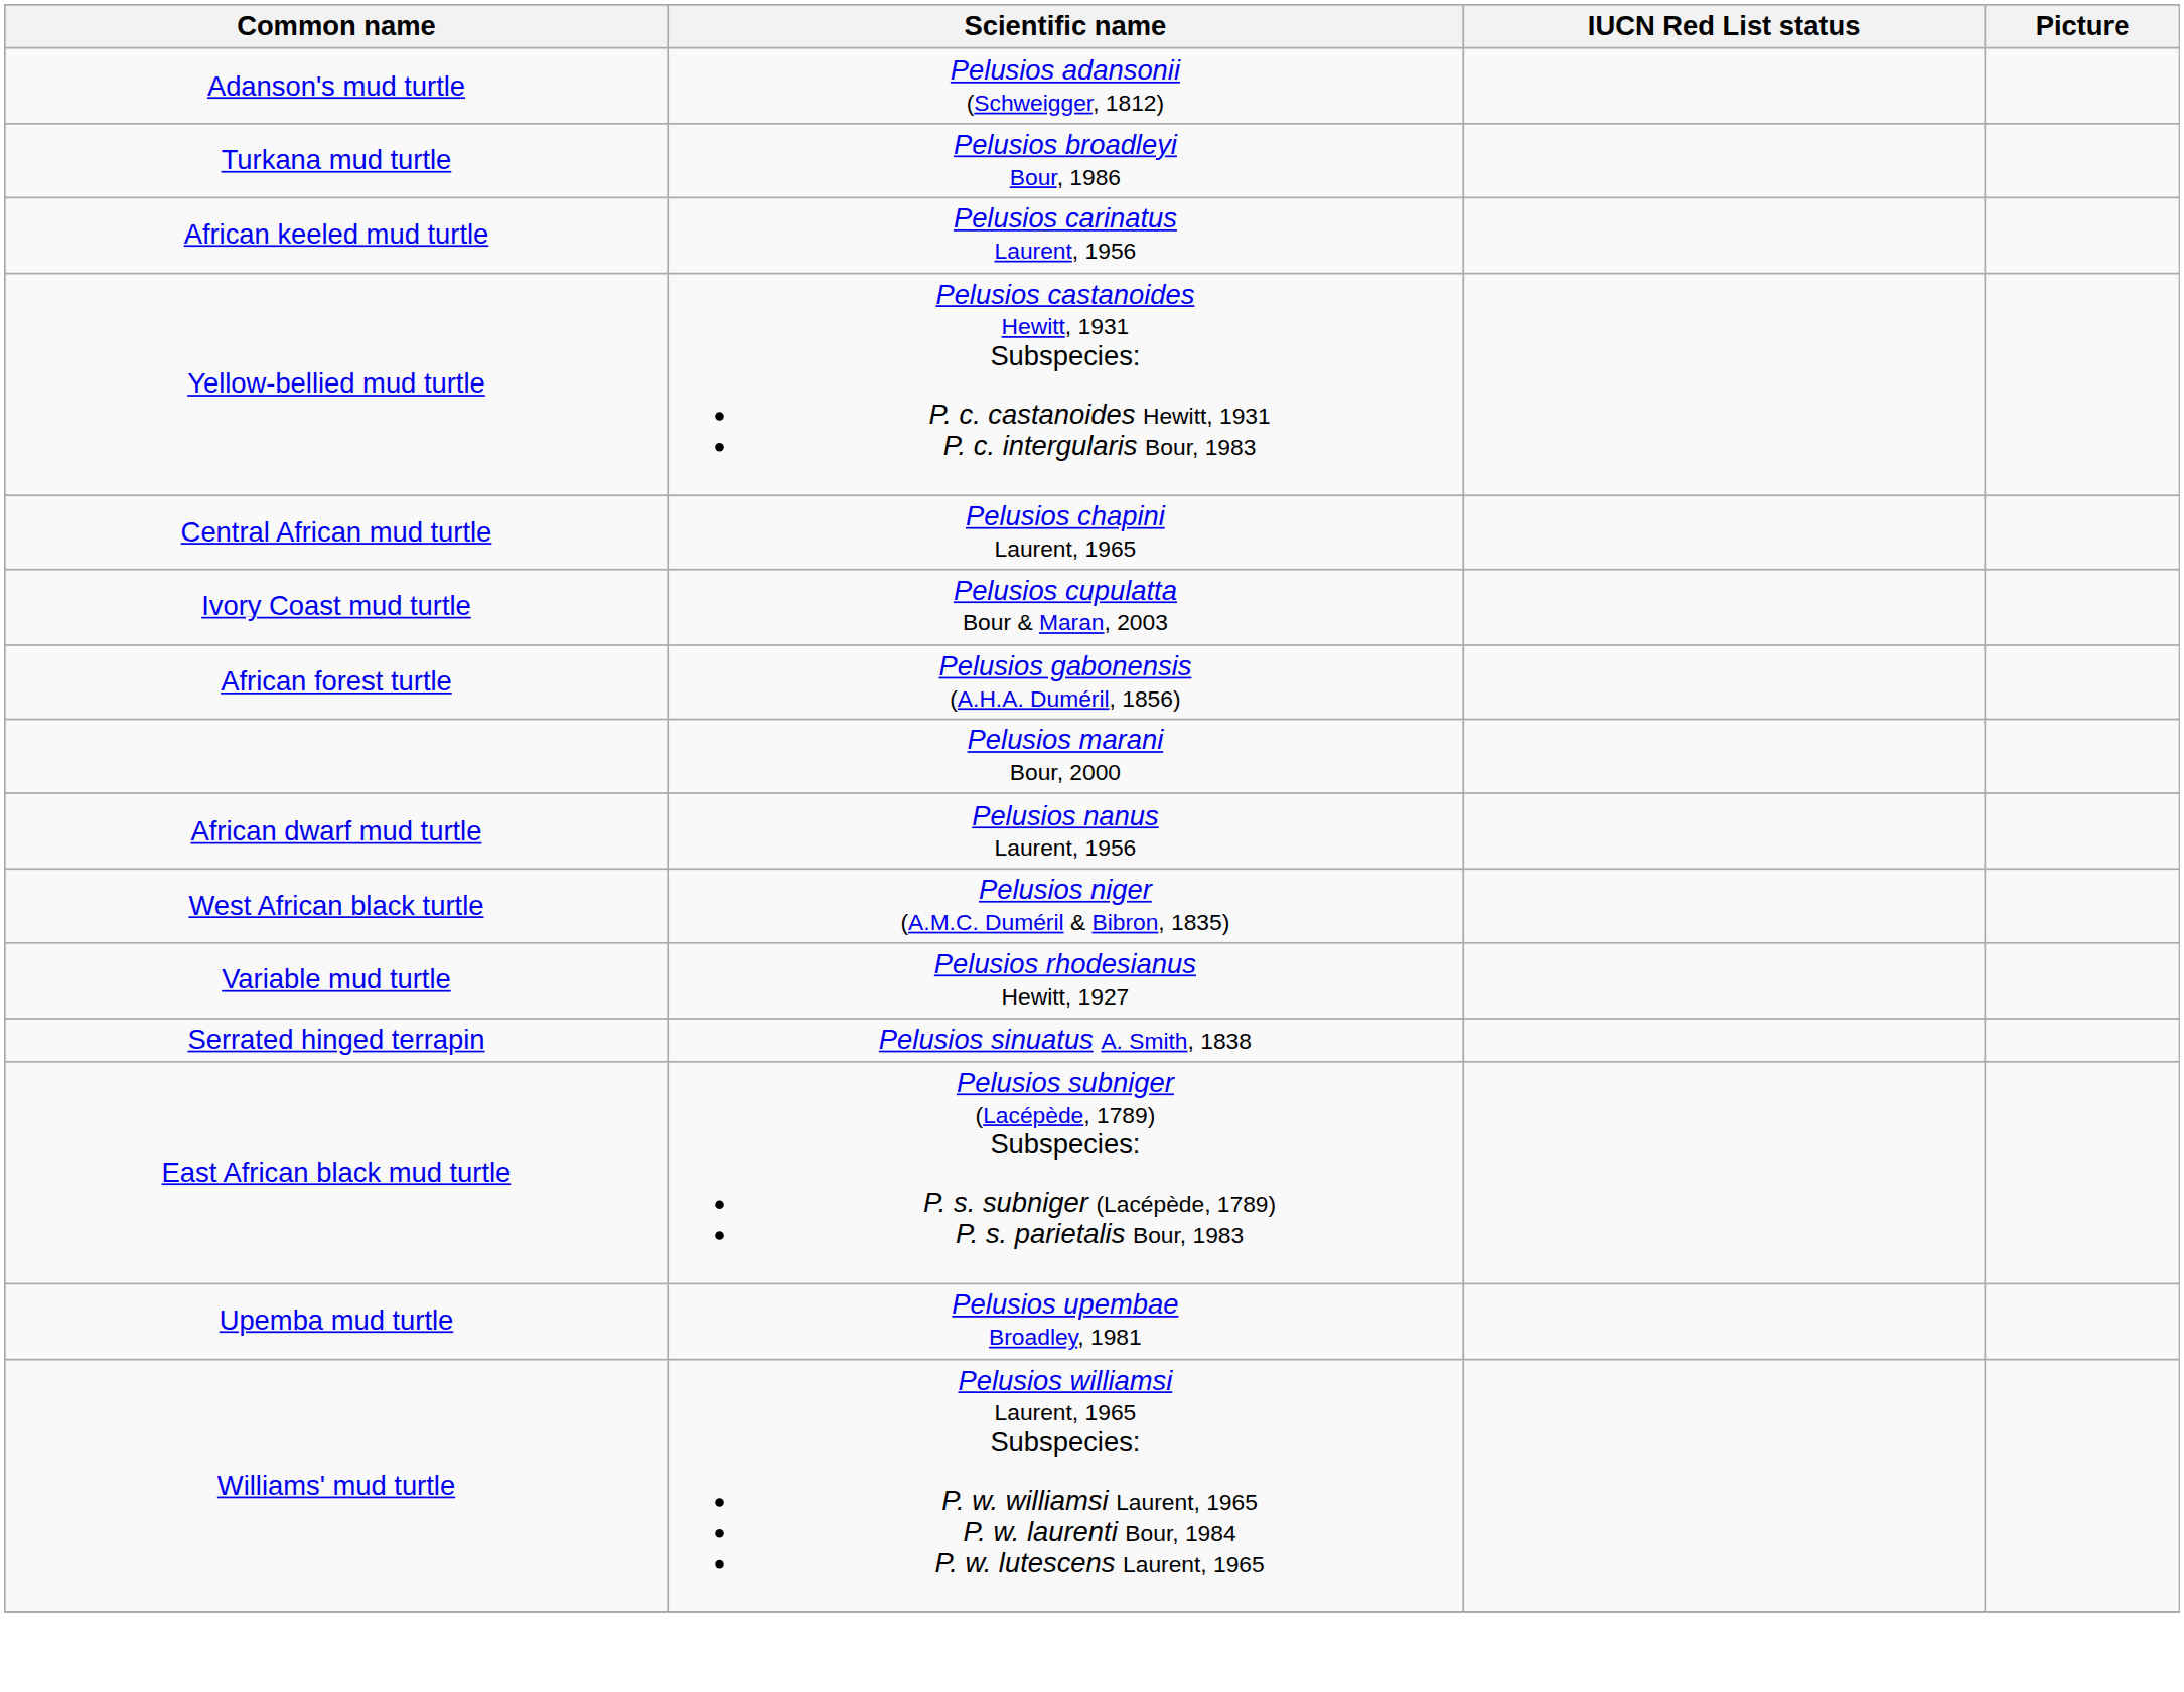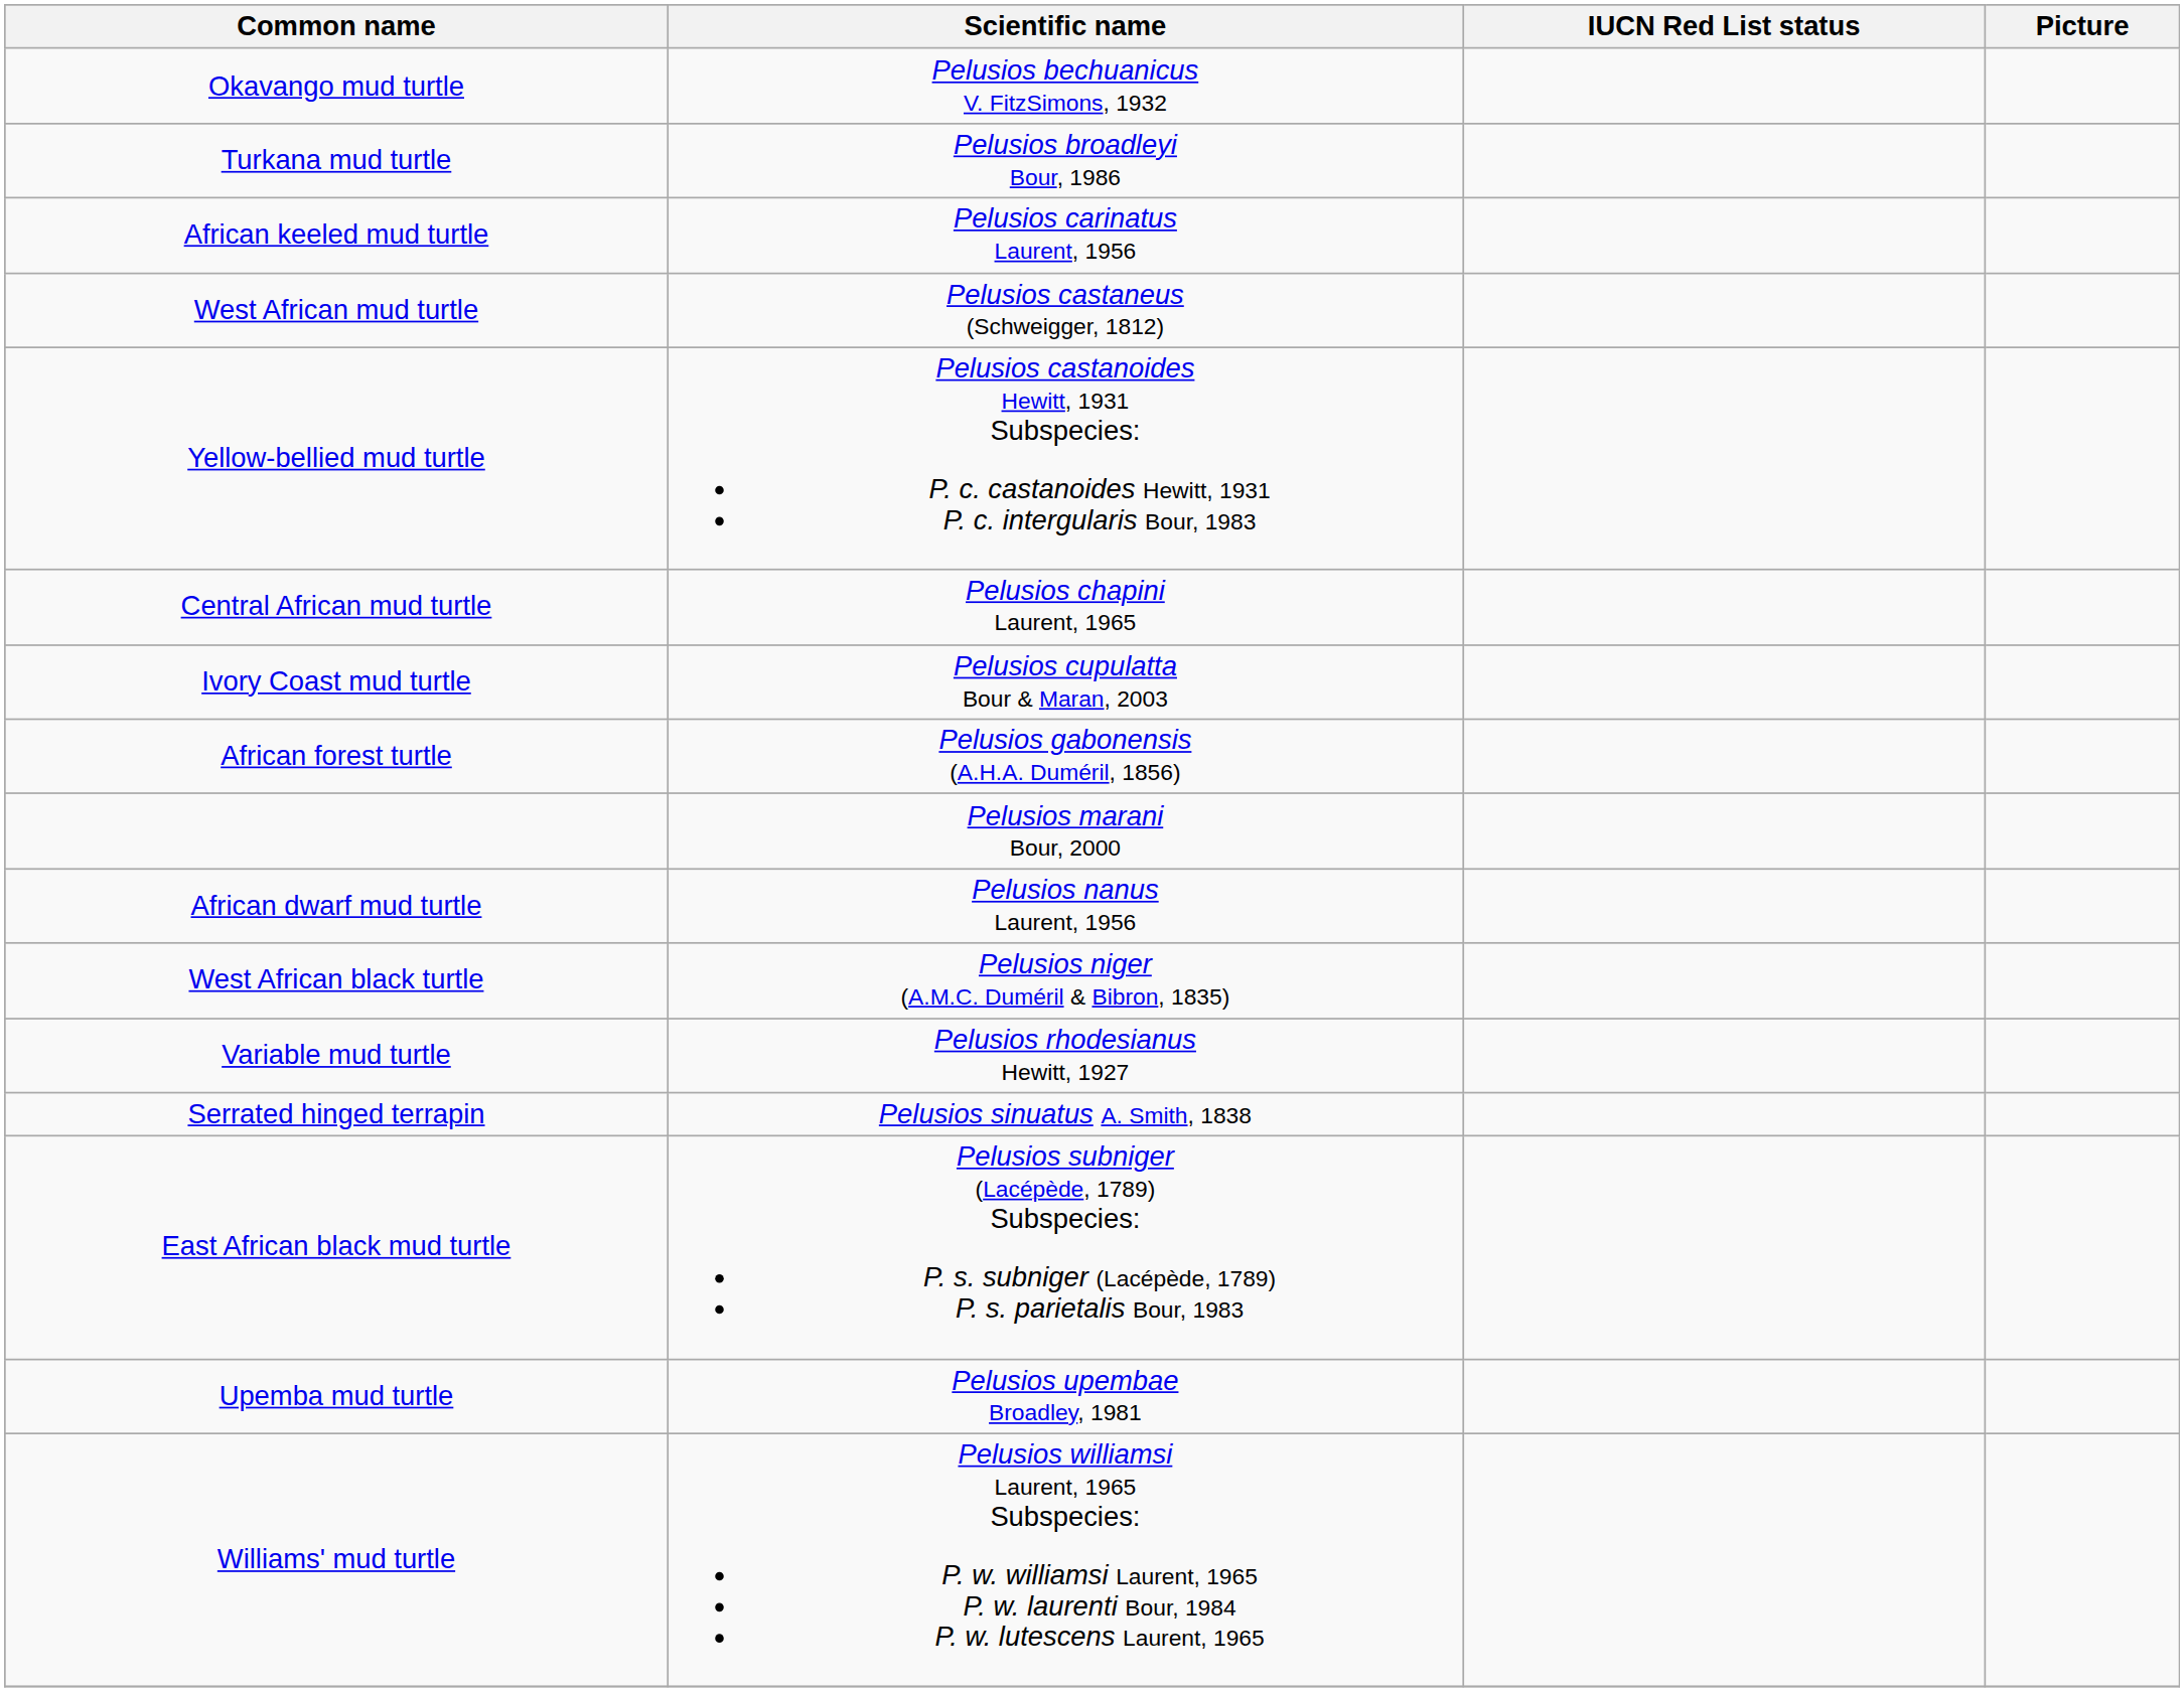- row: Adanson's mud turtle | Pelusios adansonii (Schweigger, 1812)
+ row: Okavango mud turtle | Pelusios bechuanicus V. FitzSimons, 1932
+ row: West African mud turtle | Pelusios castaneus (Schweigger, 1812)
